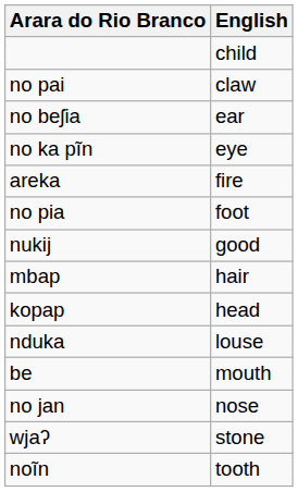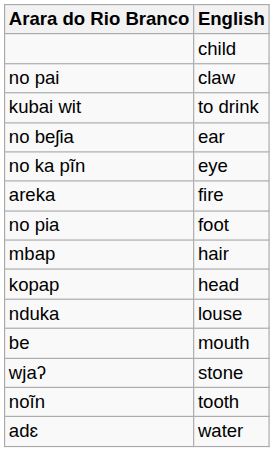+ row: kubai wit | to drink
- row: nukij | good
- row: no jan | nose
+ row: adɛ | water
